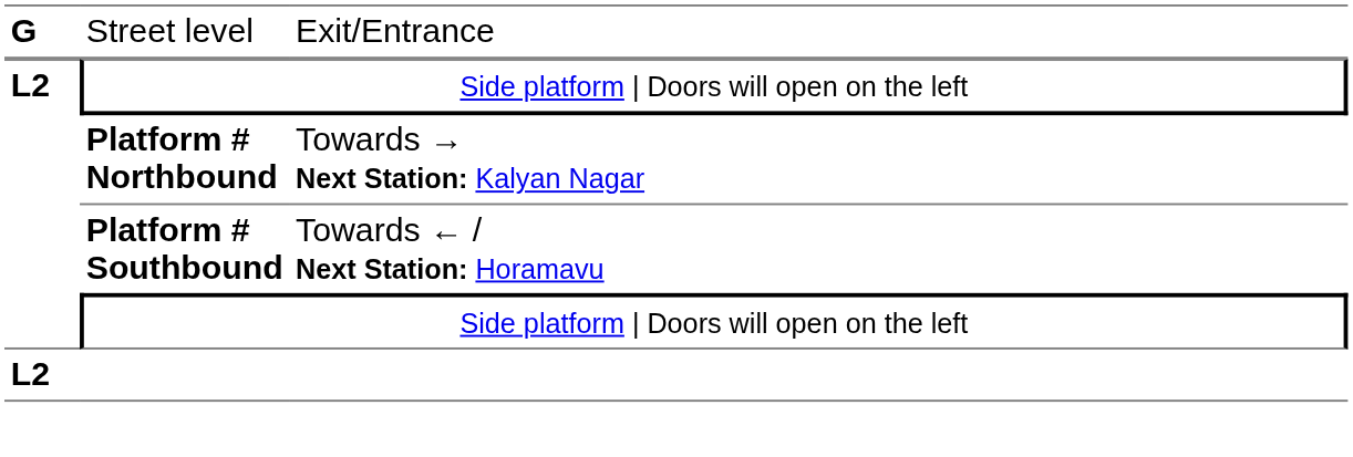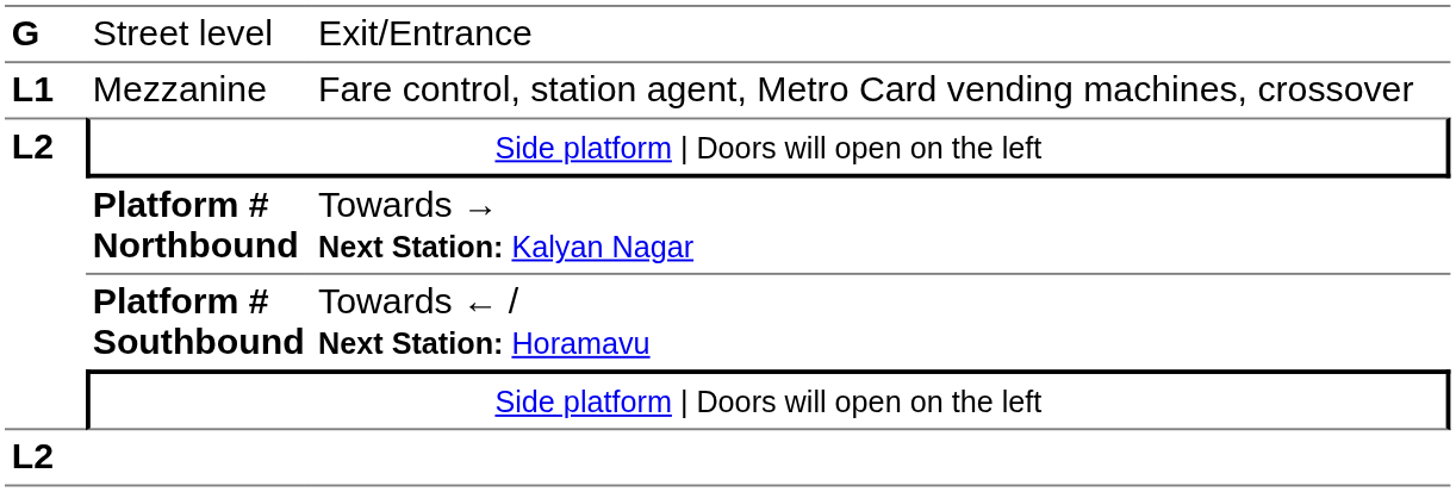+ row: L1 | Mezzanine | Fare control, station agent, Metro Card vending machines, crossover
